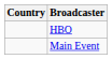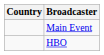rows swapped: Main Event <-> HBO
